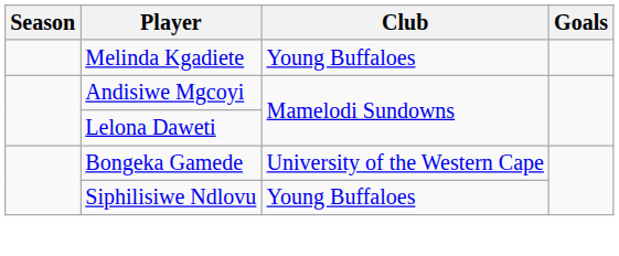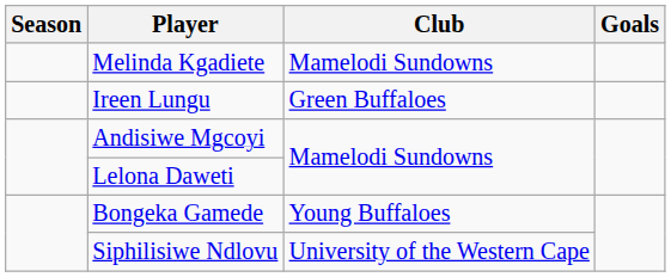Melinda Kgadiete | Club: Young Buffaloes -> Mamelodi Sundowns
+ row: Ireen Lungu | Green Buffaloes
Bongeka Gamede | Club: University of the Western Cape -> Young Buffaloes
Siphilisiwe Ndlovu | Club: Young Buffaloes -> University of the Western Cape
